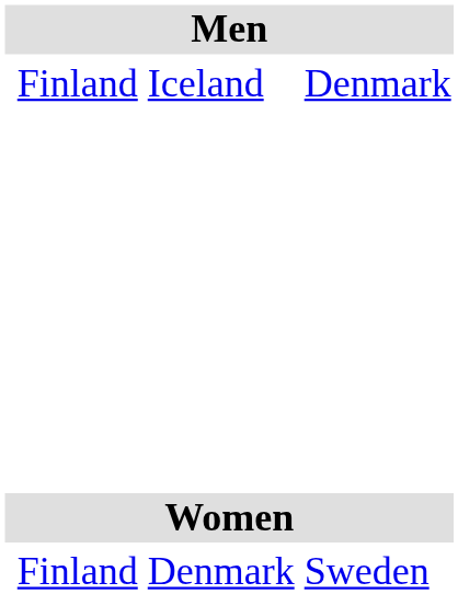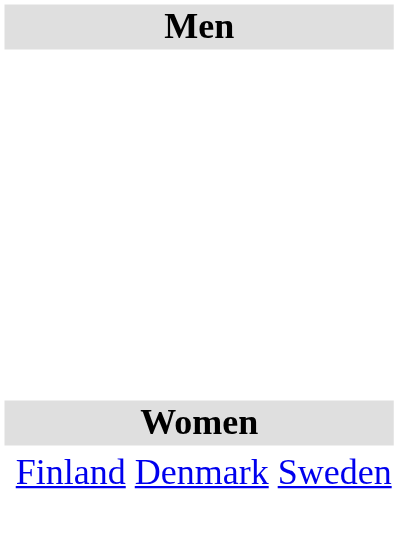- row: Finland | Iceland | Denmark
